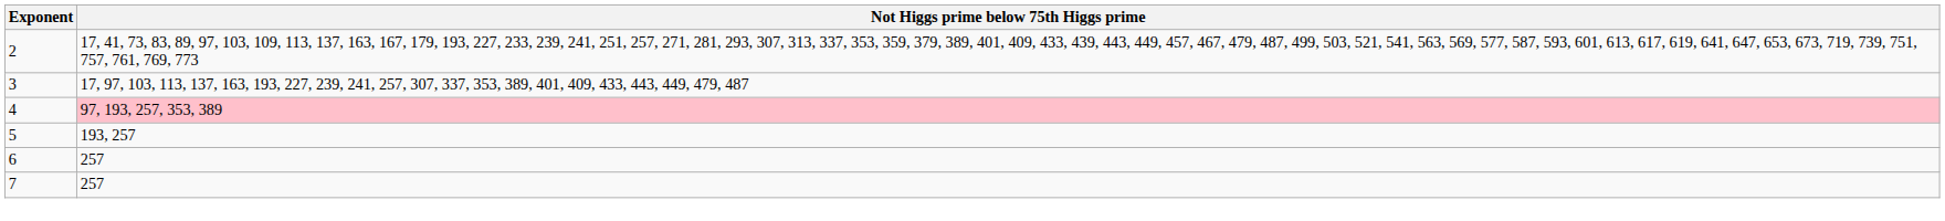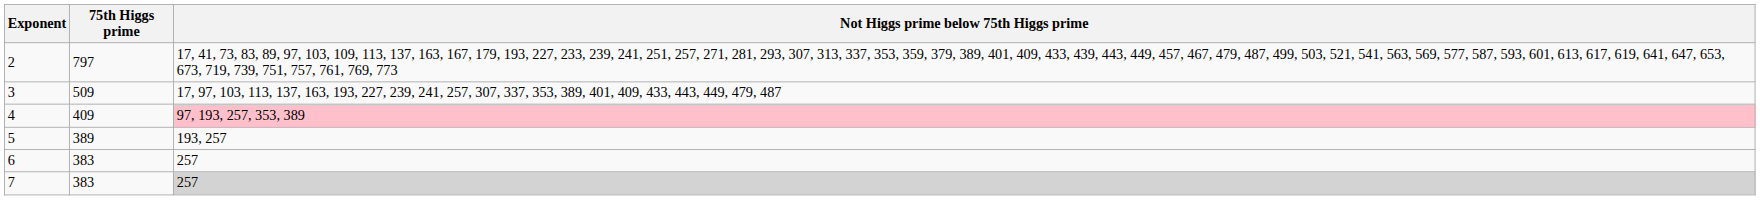+ column: 75th Higgs prime | 797 | 509 | 409 | 389 | 383 | 383
7 | Not Higgs prime below 75th Higgs prime: no background -> lightgrey background
